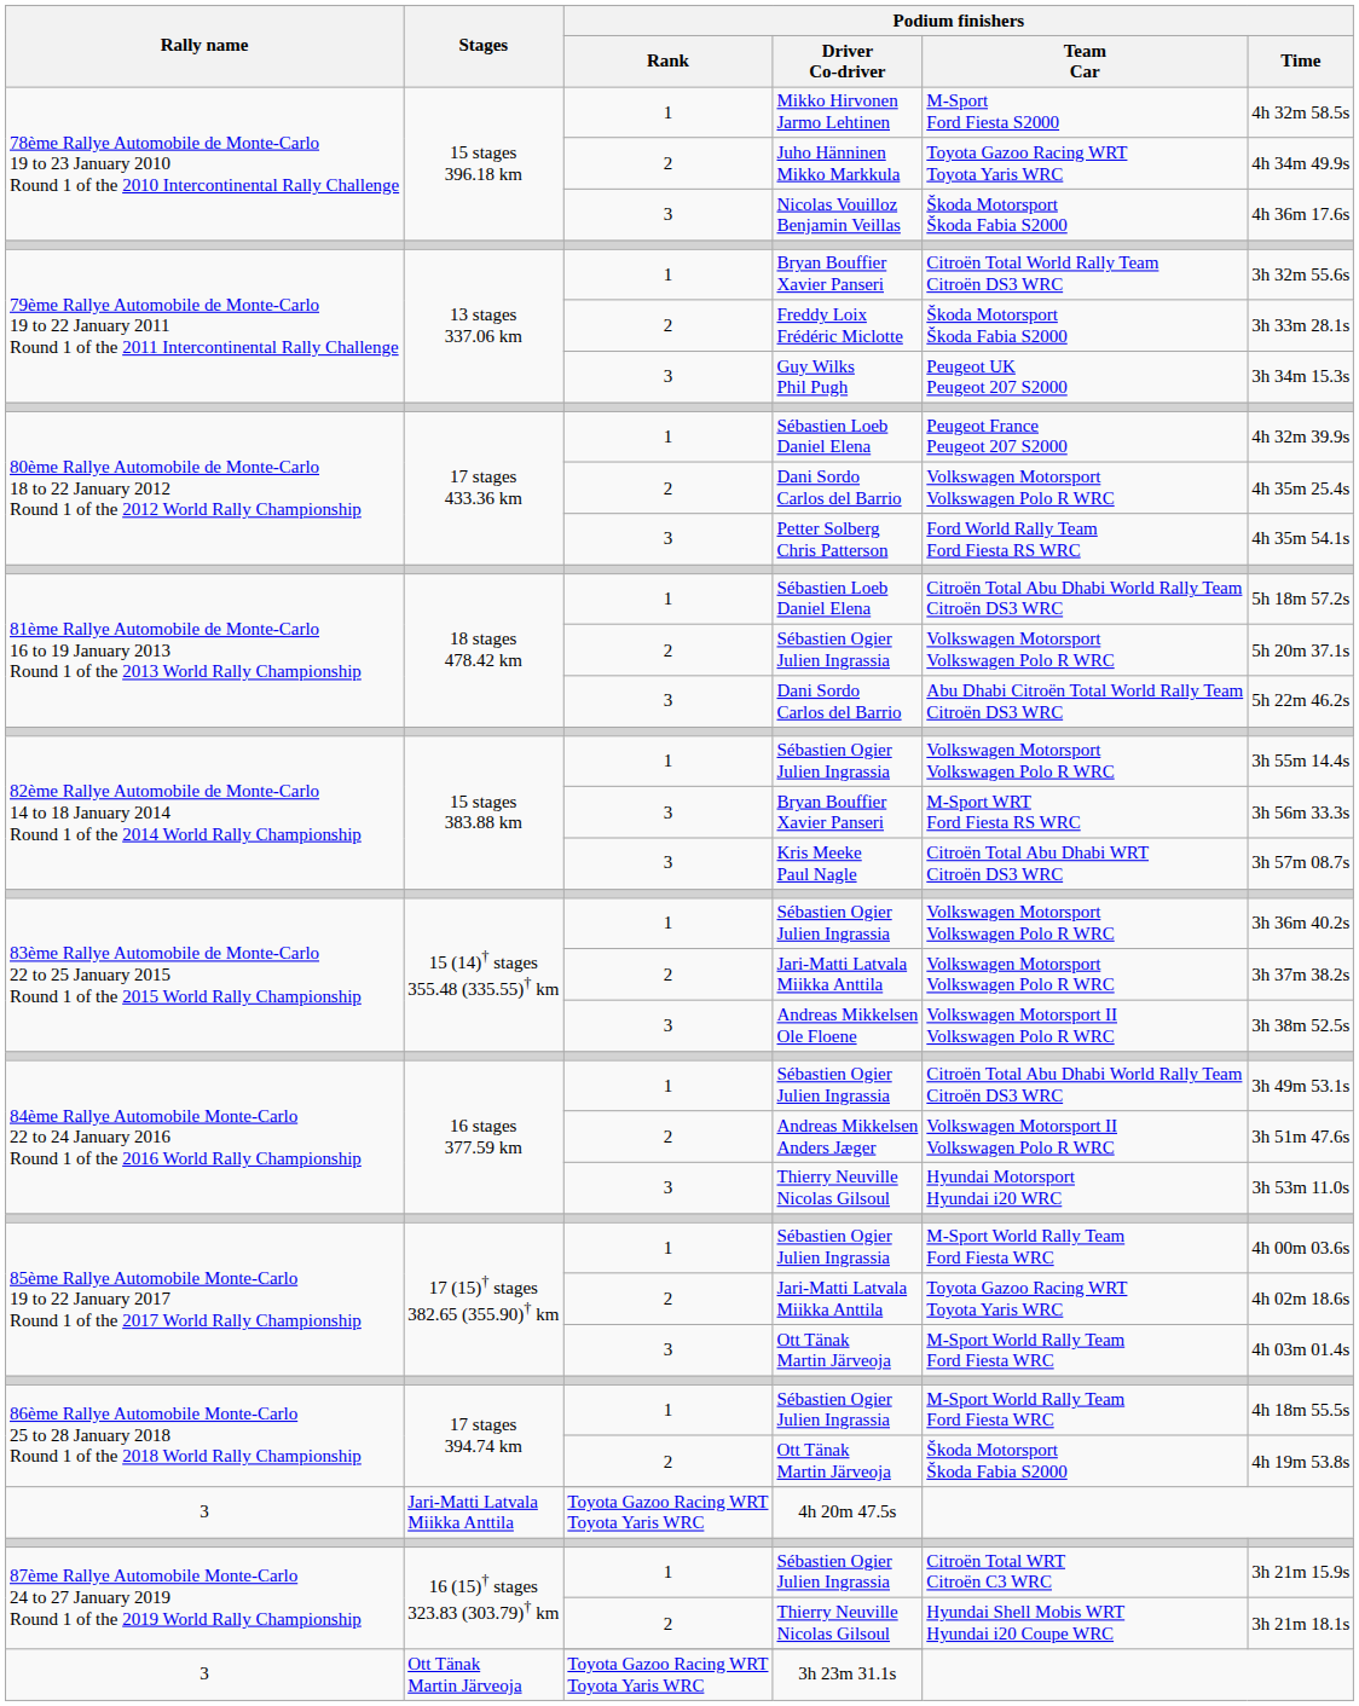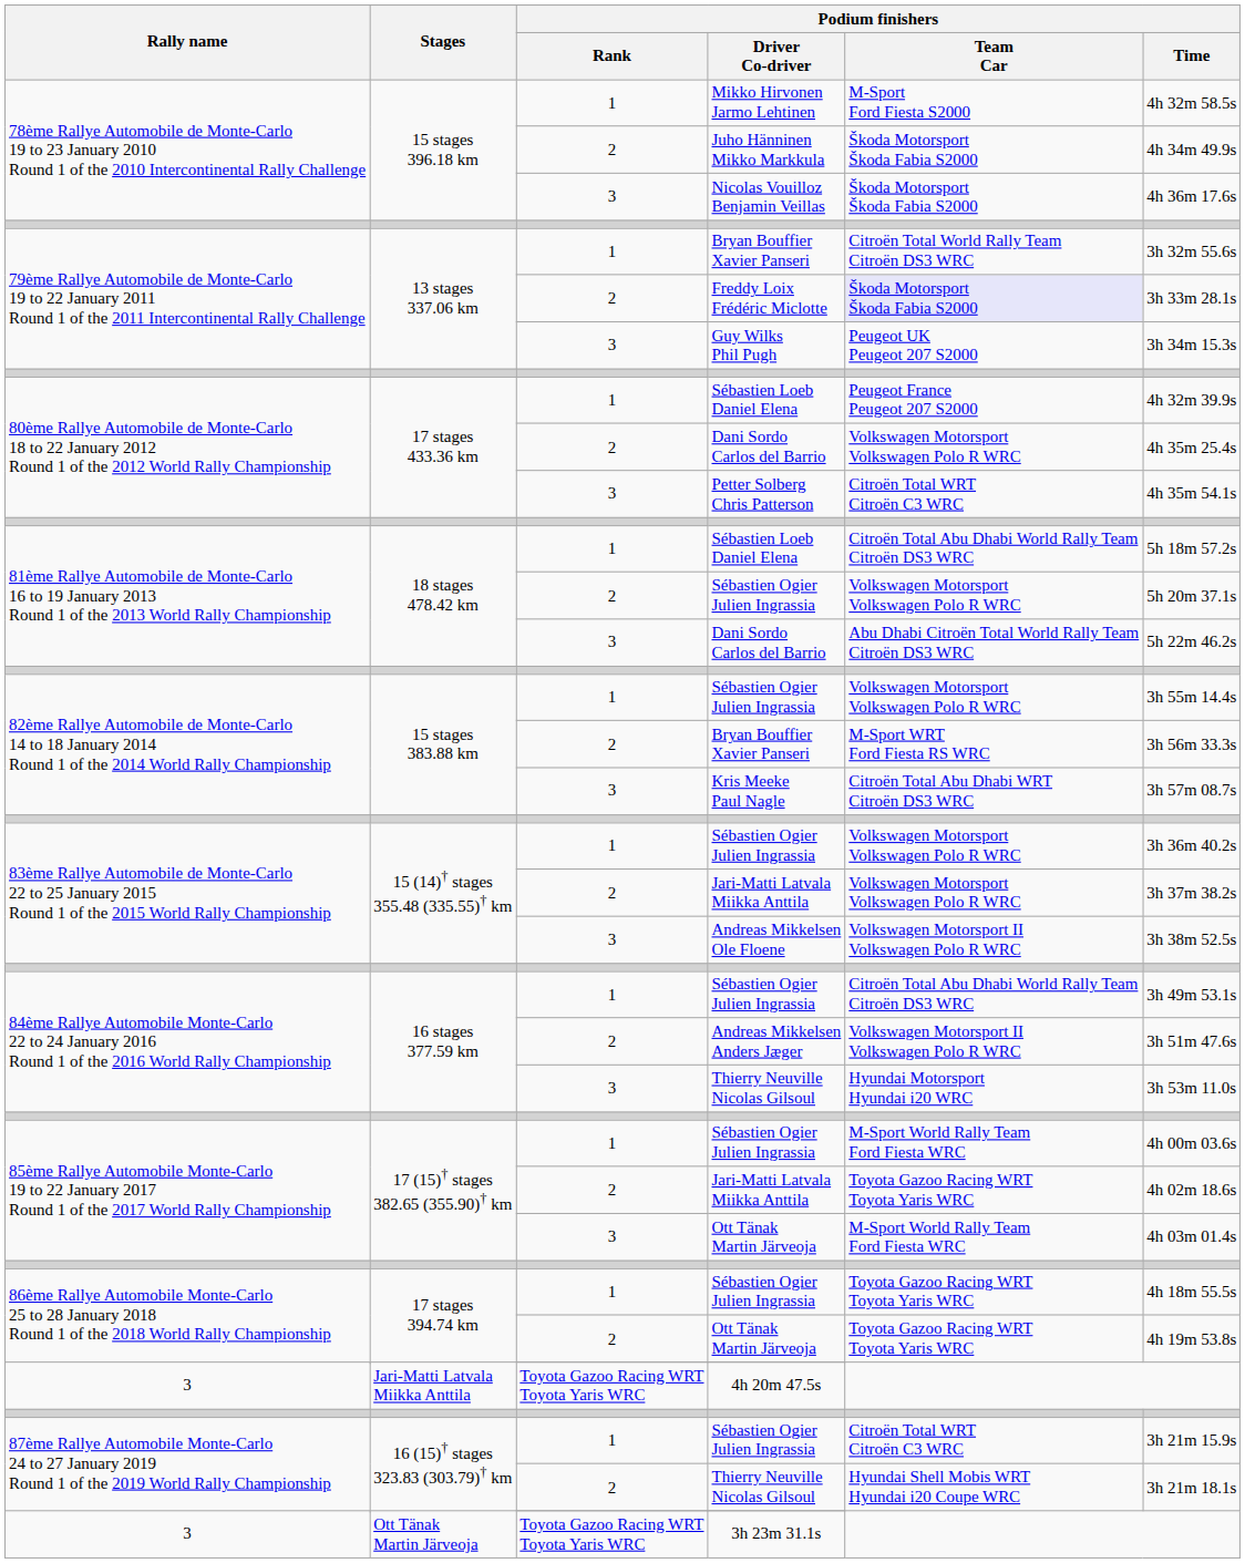Juho Hänninen Mikko Markkula | Podium finishers / Team Car: Toyota Gazoo Racing WRT Toyota Yaris WRC -> Škoda Motorsport Škoda Fabia S2000
Freddy Loix Frédéric Miclotte | Podium finishers / Team Car: no background -> lavender background
Petter Solberg Chris Patterson | Podium finishers / Team Car: Ford World Rally Team Ford Fiesta RS WRC -> Citroën Total WRT Citroën C3 WRC
15 stages 383.88 km / Bryan Bouffier Xavier Panseri | Podium finishers / Rank: 3 -> 2
17 stages 394.74 km / Sébastien Ogier Julien Ingrassia | Podium finishers / Team Car: M-Sport World Rally Team Ford Fiesta WRC -> Toyota Gazoo Racing WRT Toyota Yaris WRC
17 stages 394.74 km / Ott Tänak Martin Järveoja | Podium finishers / Team Car: Škoda Motorsport Škoda Fabia S2000 -> Toyota Gazoo Racing WRT Toyota Yaris WRC
